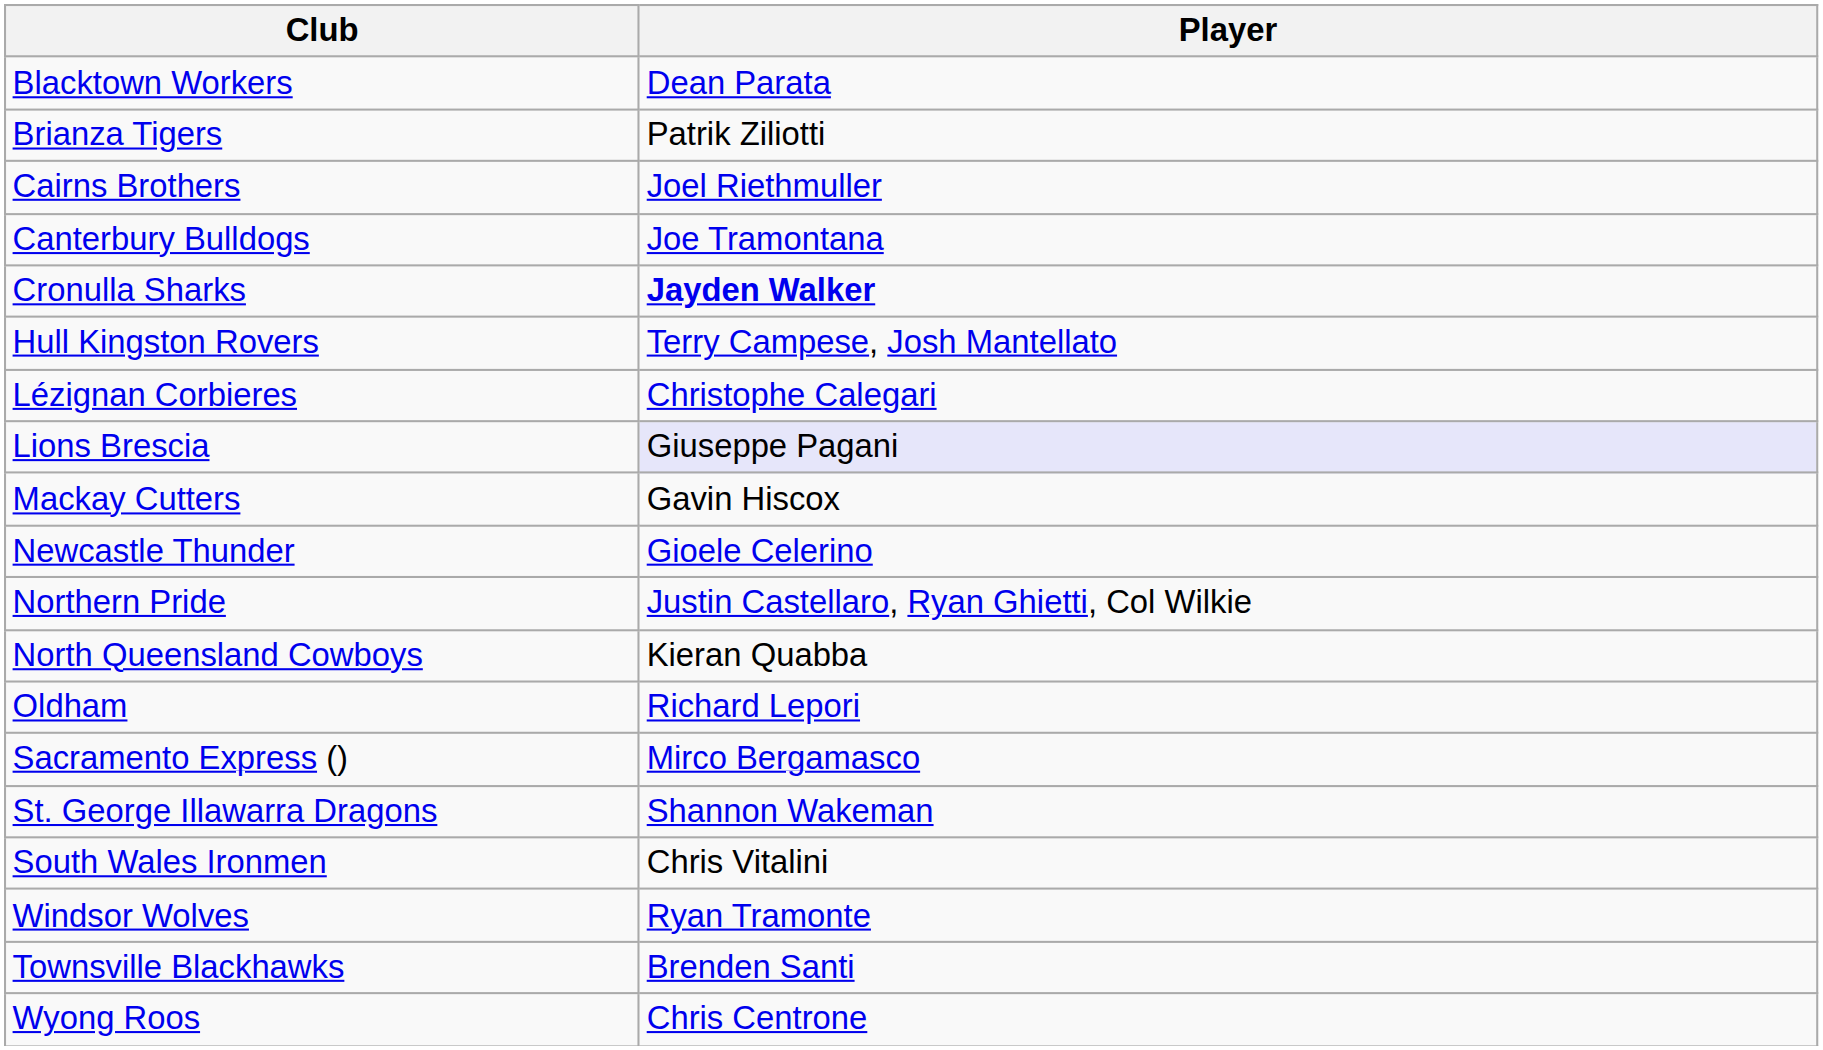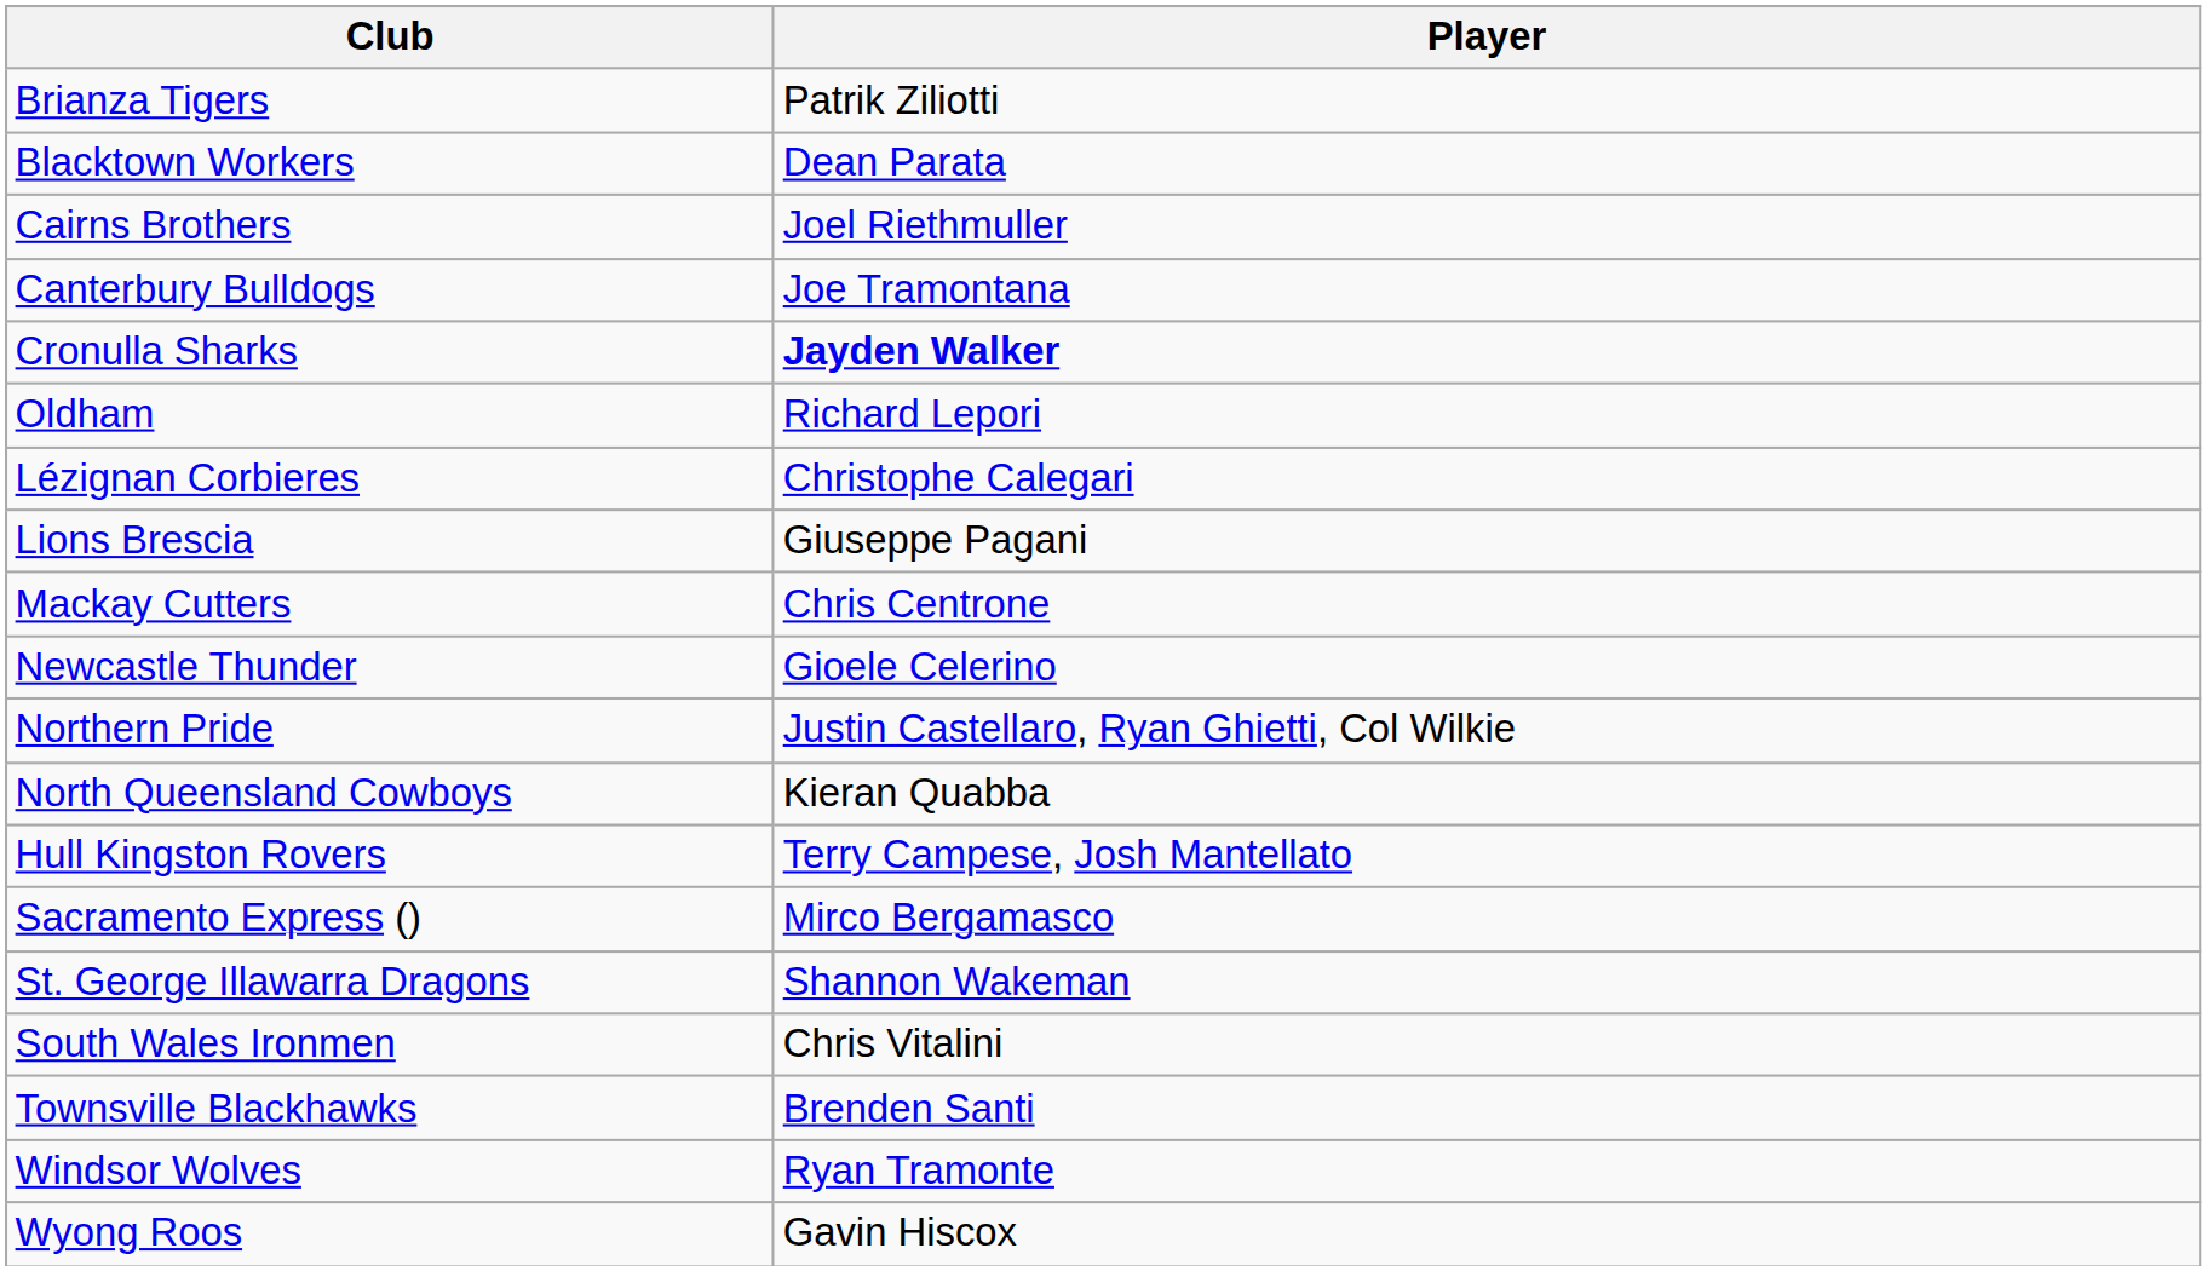rows swapped: Blacktown Workers <-> Brianza Tigers
rows swapped: Hull Kingston Rovers <-> Oldham
Lions Brescia | Player: lavender background -> no background
Mackay Cutters | Player: Gavin Hiscox -> Chris Centrone
rows swapped: Townsville Blackhawks <-> Windsor Wolves
Wyong Roos | Player: Chris Centrone -> Gavin Hiscox
